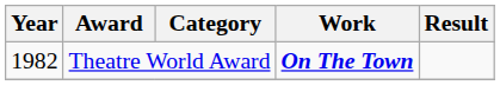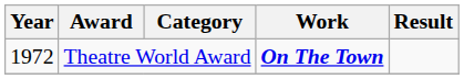Theatre World Award | Year: 1982 -> 1972
